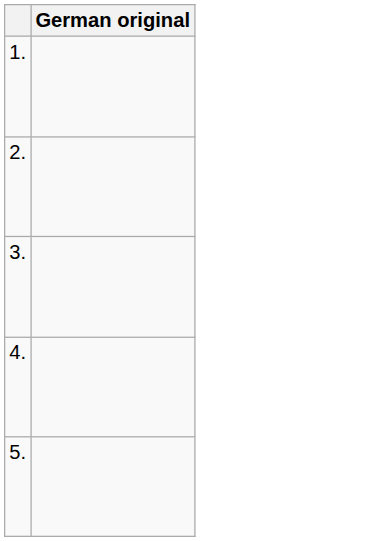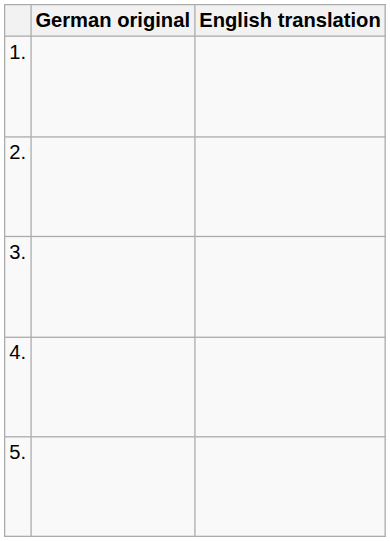+ column: English translation
